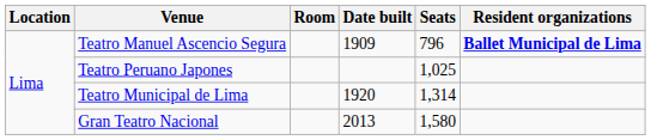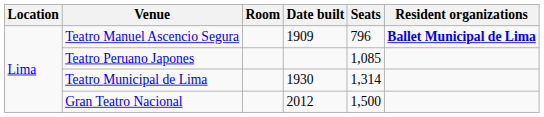Teatro Peruano Japones | Seats: 1,025 -> 1,085
Teatro Municipal de Lima | Date built: 1920 -> 1930
Gran Teatro Nacional | Date built: 2013 -> 2012
Gran Teatro Nacional | Seats: 1,580 -> 1,500
